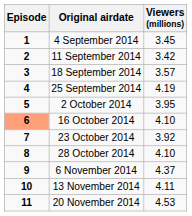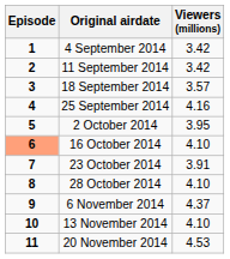4 September 2014 | Viewers (millions): 3.45 -> 3.42
25 September 2014 | Viewers (millions): 4.19 -> 4.16
23 October 2014 | Viewers (millions): 3.92 -> 3.91
13 November 2014 | Viewers (millions): 4.11 -> 4.10
